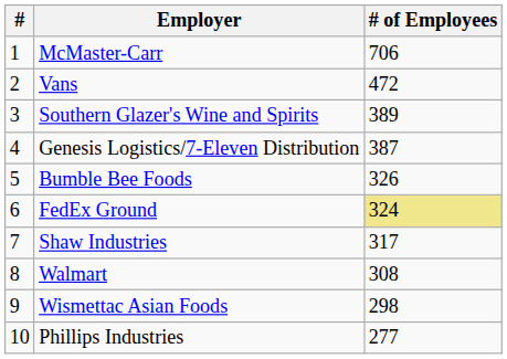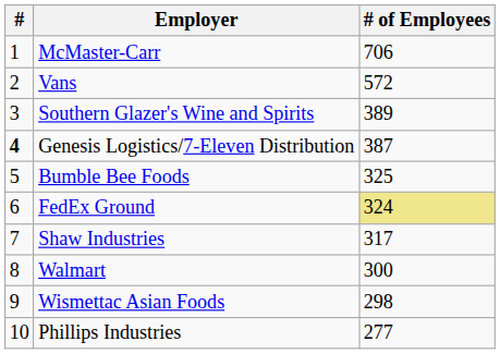Vans | # of Employees: 472 -> 572
Genesis Logistics/7-Eleven Distribution | #: normal -> bold
Bumble Bee Foods | # of Employees: 326 -> 325
Walmart | # of Employees: 308 -> 300
